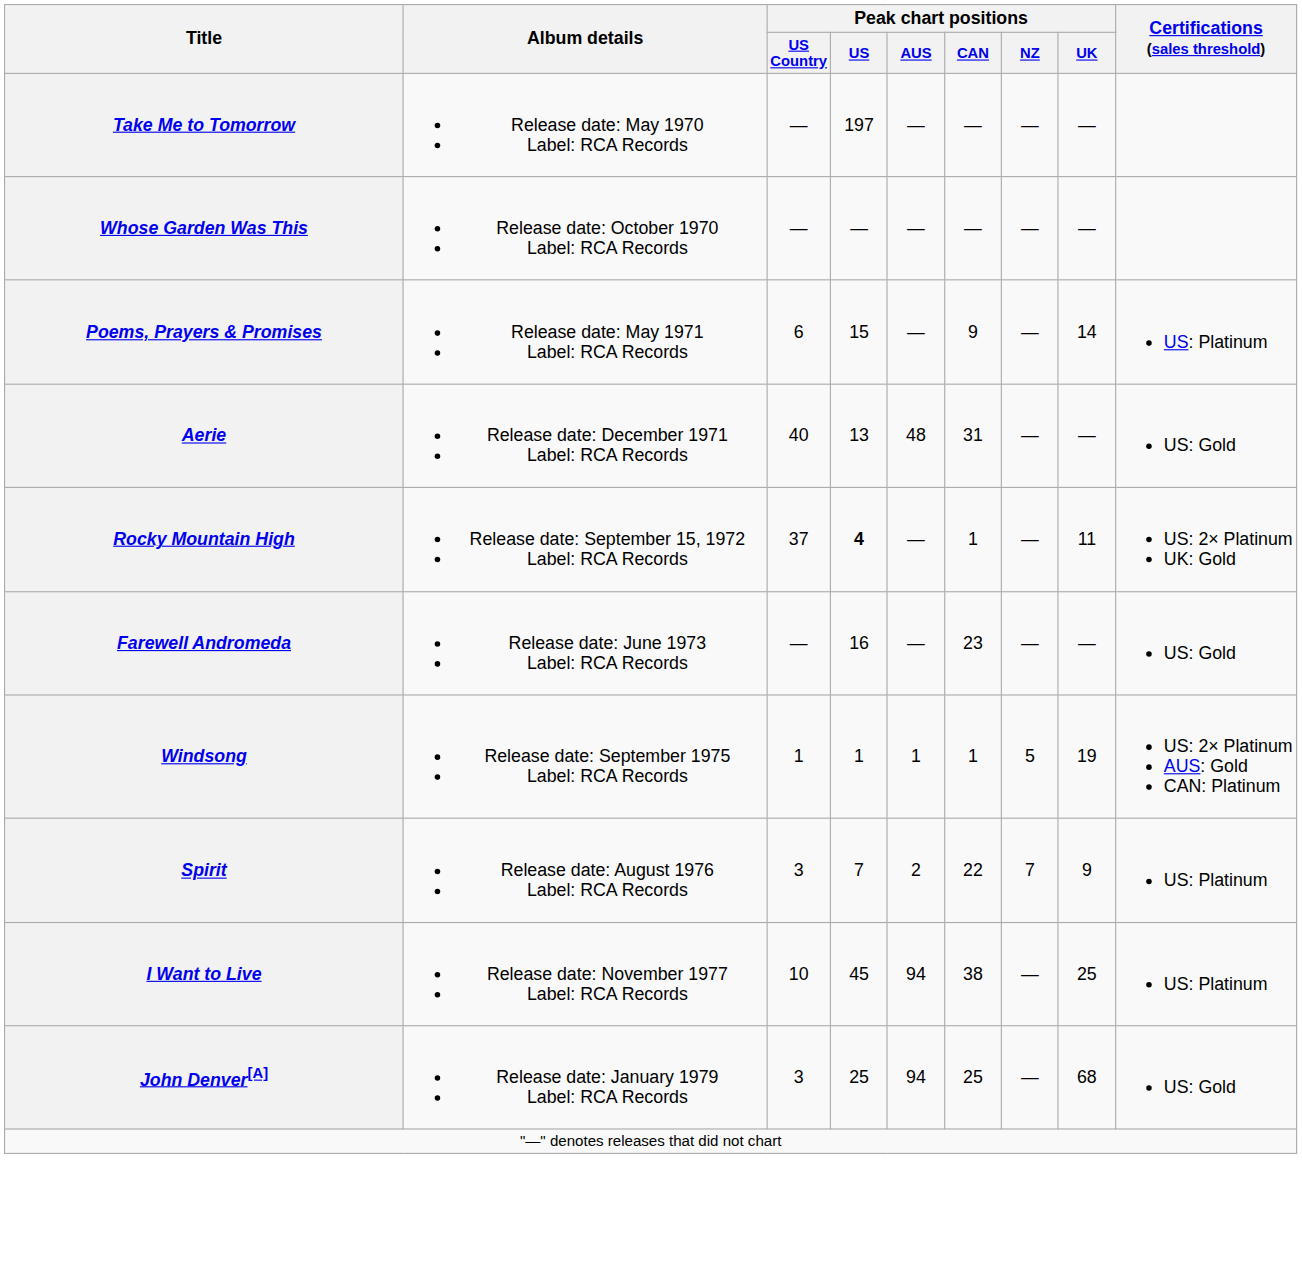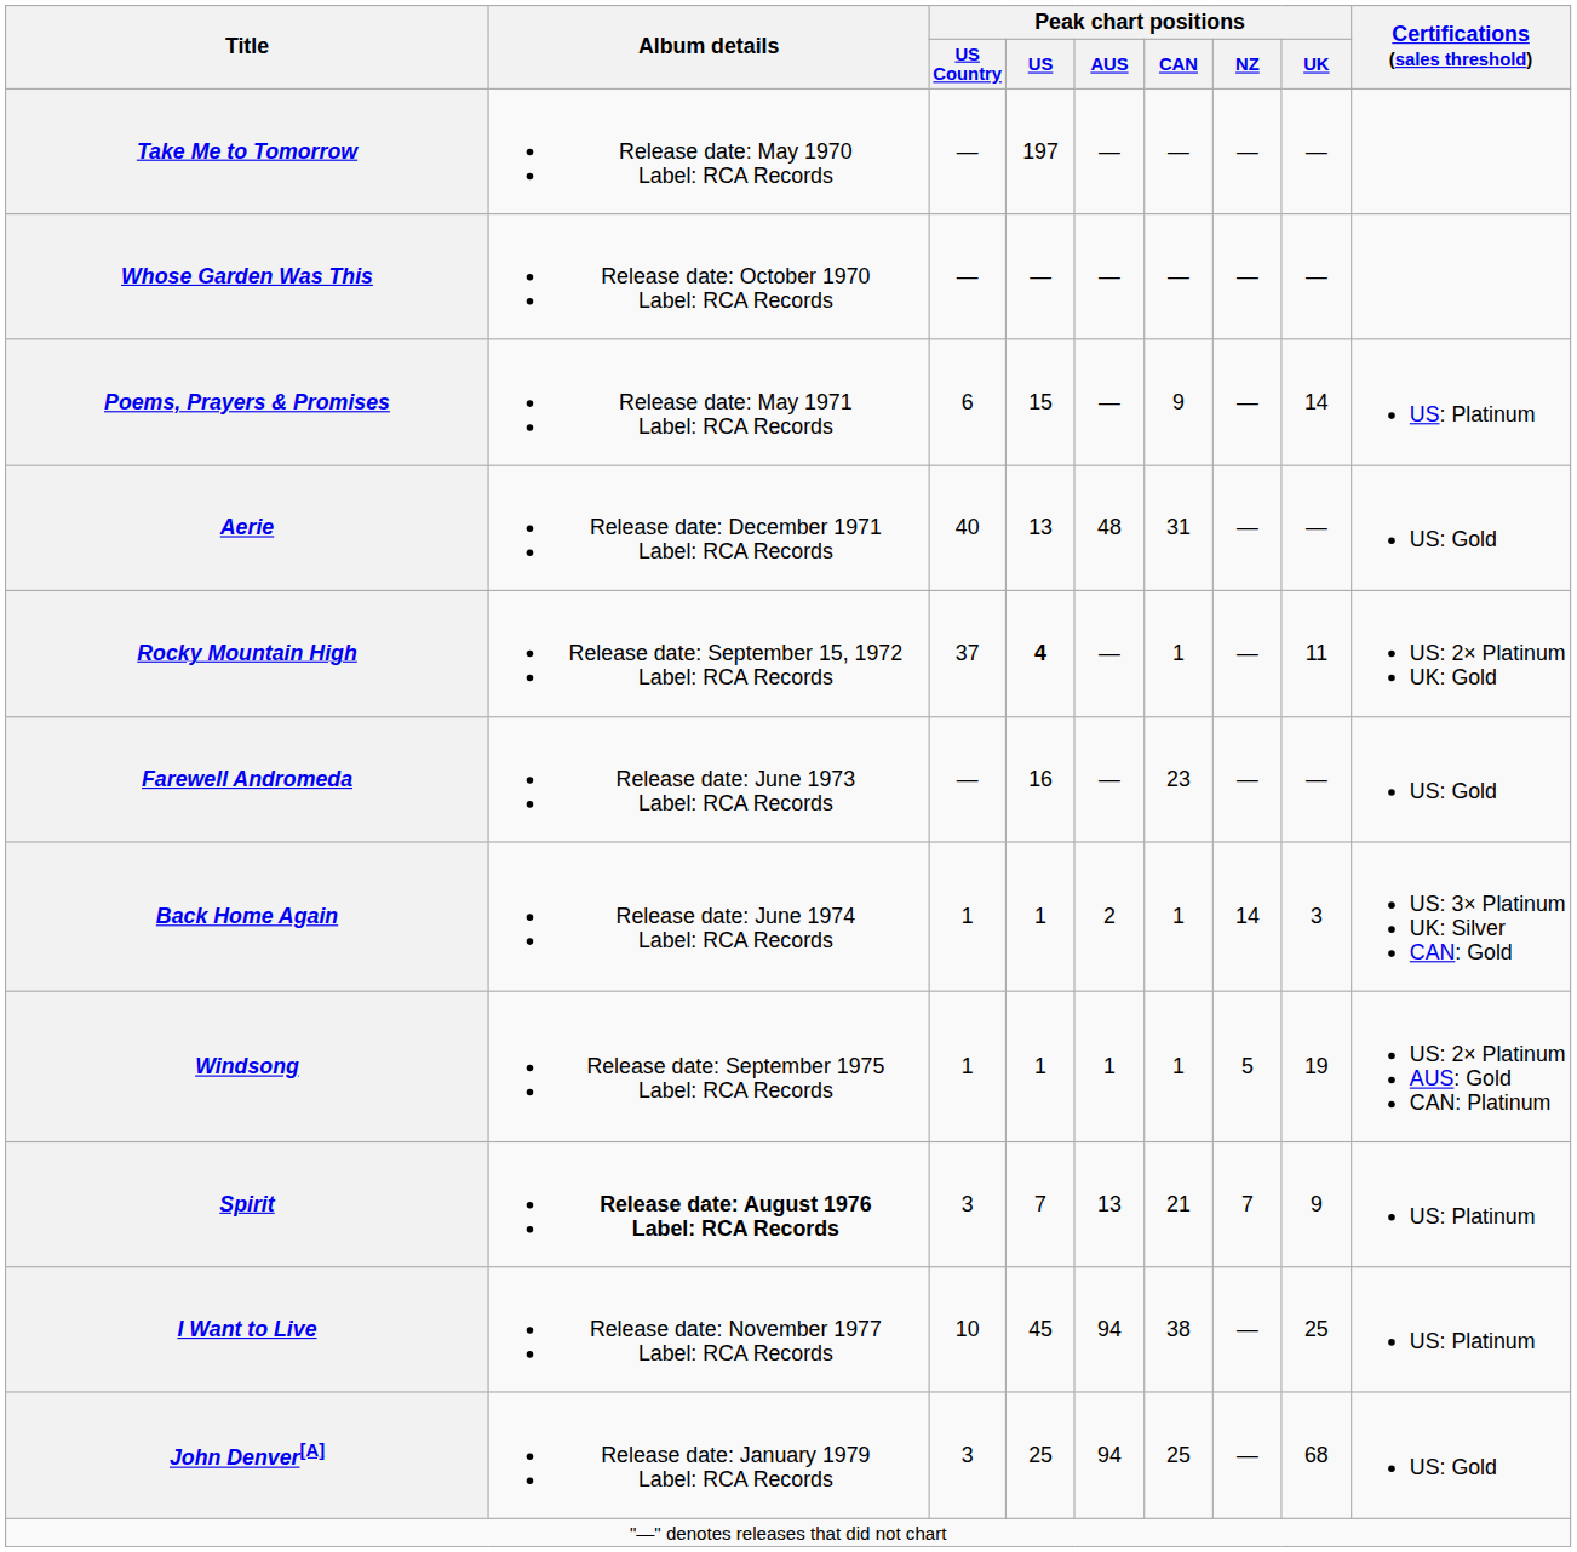+ row: Back Home Again | Release date: June 1974 Label: RCA Records | 1 | 1 | 2 | 1 | 14 | 3 | US: 3× Platinum UK: Silver CAN: Gold
Spirit | Album details: normal -> bold
Spirit | Peak chart positions / AUS: 2 -> 13
Spirit | Peak chart positions / CAN: 22 -> 21
